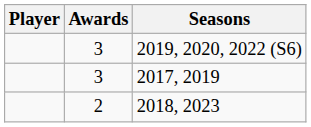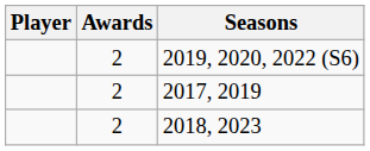2019, 2020, 2022 (S6) | Awards: 3 -> 2
2017, 2019 | Awards: 3 -> 2
